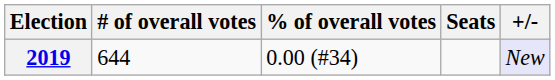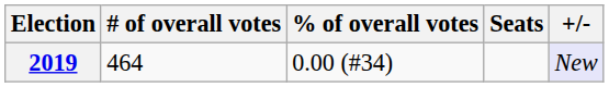2019 | # of overall votes: 644 -> 464
